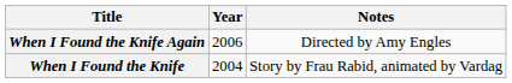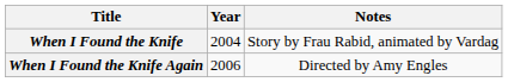rows swapped: When I Found the Knife <-> When I Found the Knife Again
